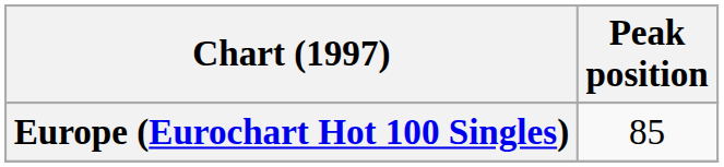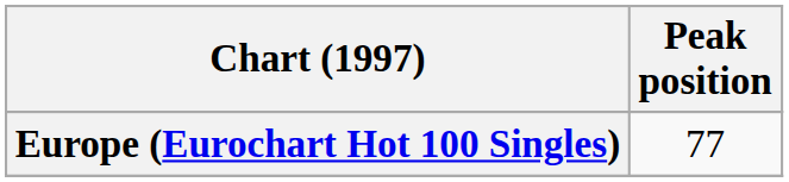Europe (Eurochart Hot 100 Singles) | Peak position: 85 -> 77
